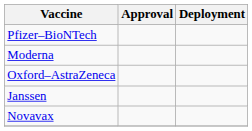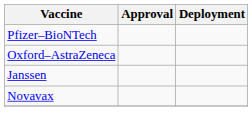- row: Moderna
